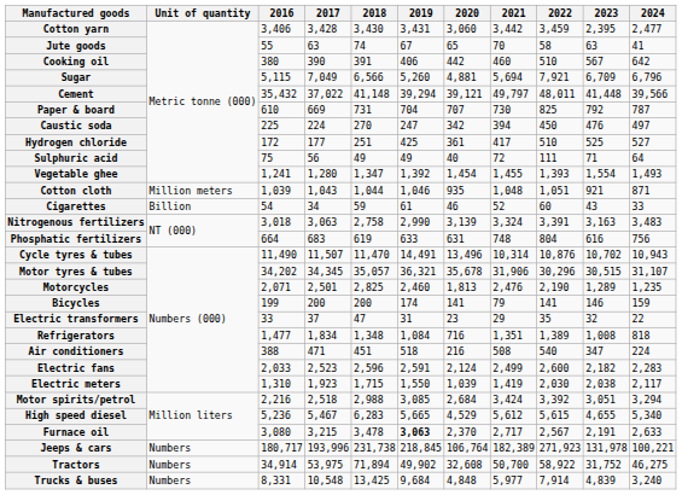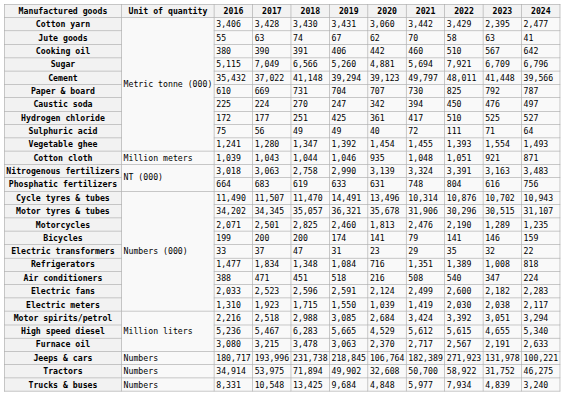Cotton yarn | 2022: 3,459 -> 3,429
Jute goods | 2020: 65 -> 62
Cement | 2020: 39,121 -> 39,123
- row: Cigarettes | Billion | 54 | 34 | 59 | 61 | 46 | 52 | 60 | 43 | 33
Furnace oil | 2019: bold -> normal
Trucks & buses | 2022: 7,914 -> 7,934
